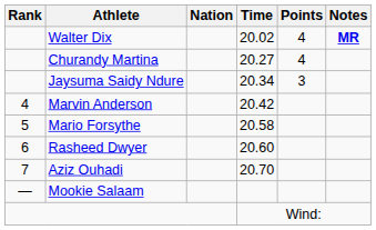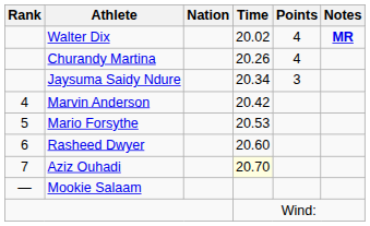Churandy Martina | Time: 20.27 -> 20.26
Mario Forsythe | Time: 20.58 -> 20.53
Aziz Ouhadi | Time: no background -> lightyellow background
